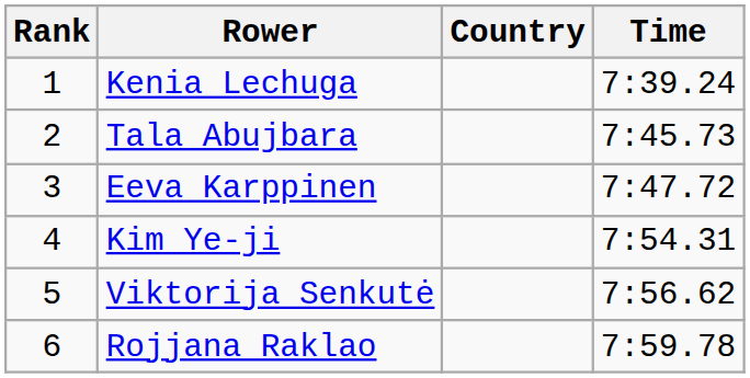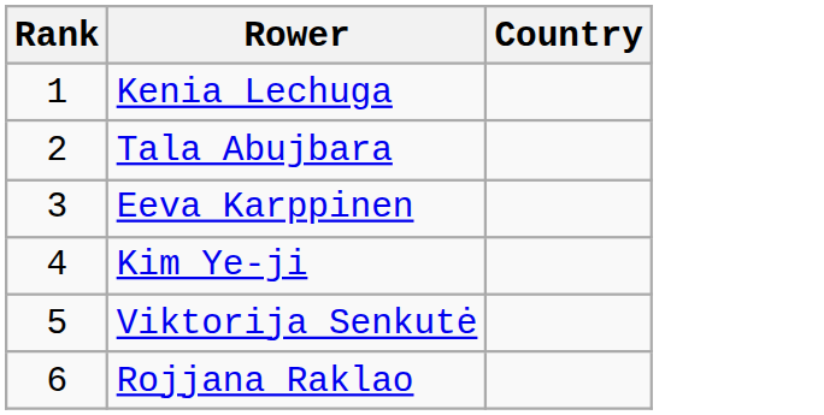- column: Time | 7:39.24 | 7:45.73 | 7:47.72 | 7:54.31 | 7:56.62 | 7:59.78
